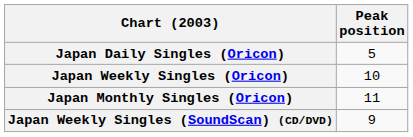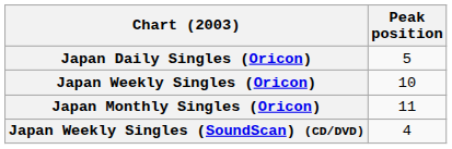Japan Weekly Singles (SoundScan) (CD/DVD) | Peak position: 9 -> 4
